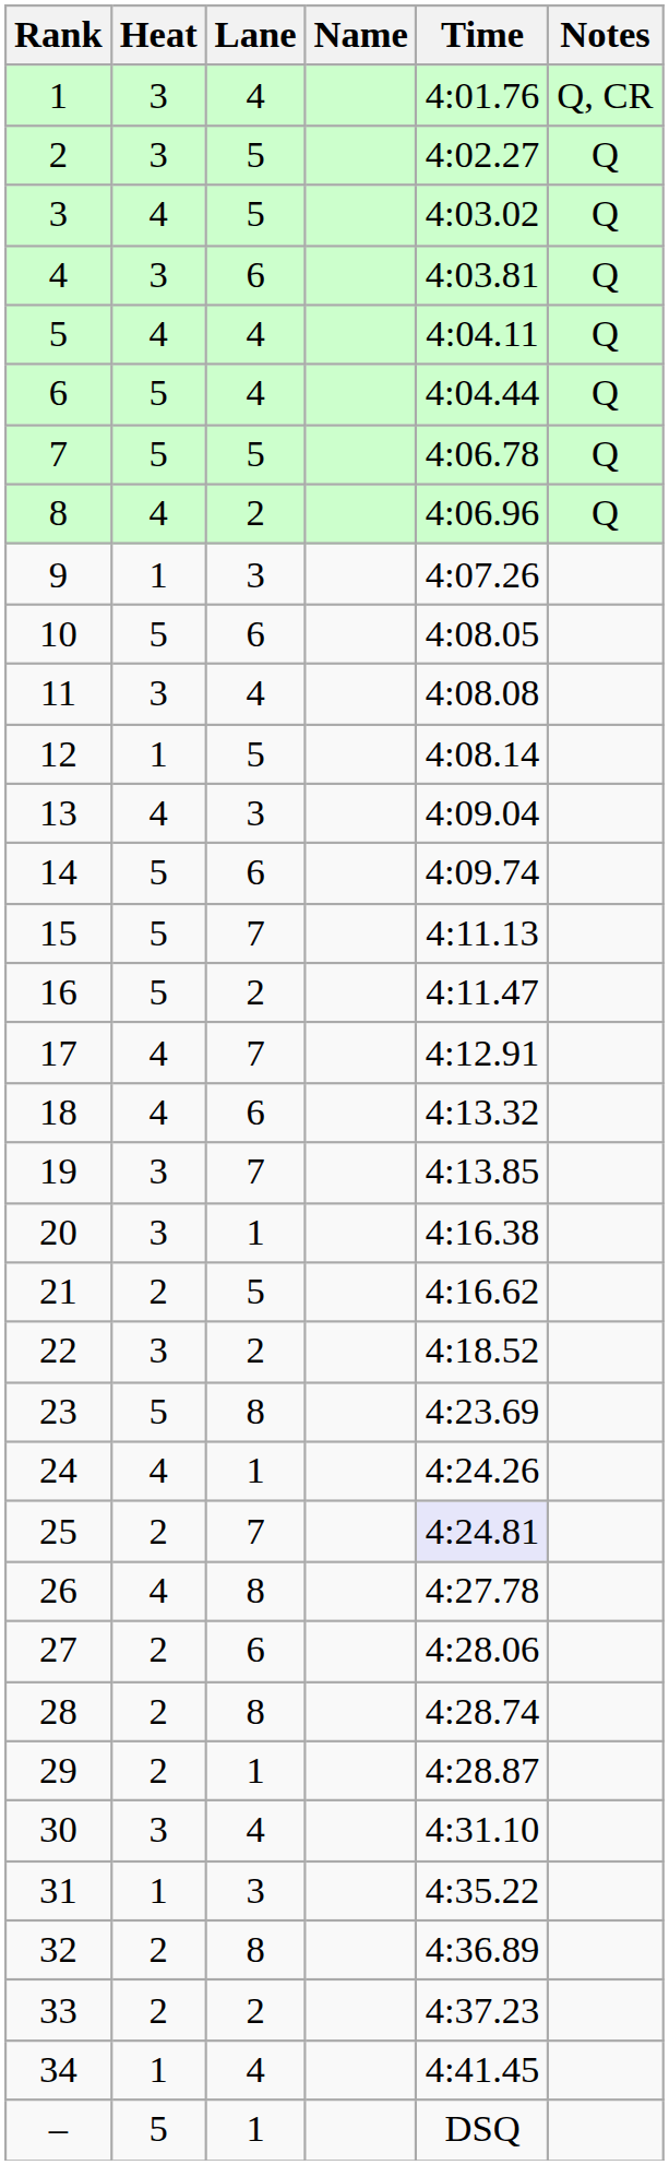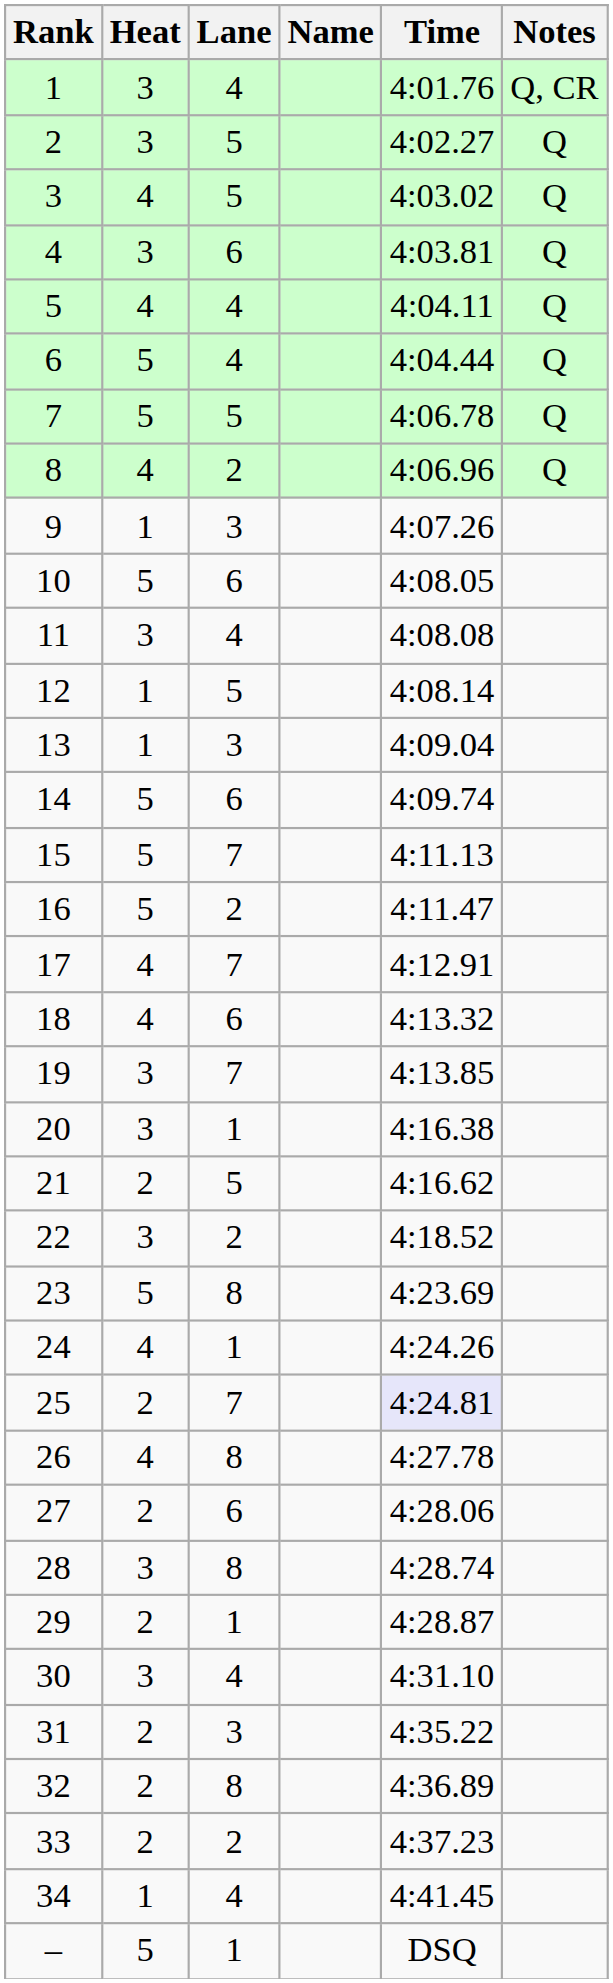13 | Heat: 4 -> 1
28 | Heat: 2 -> 3
31 | Heat: 1 -> 2
